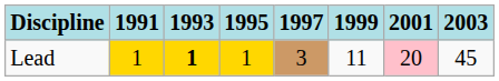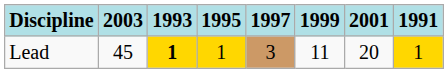columns swapped: 1991 <-> 2003
Lead | 2001: pink background -> no background
